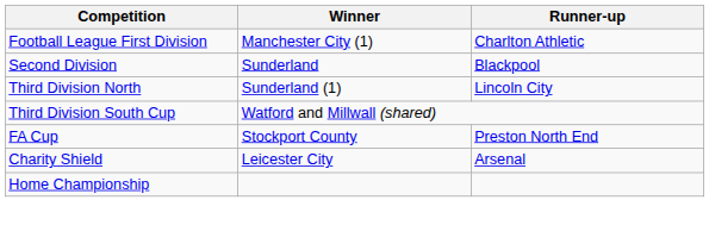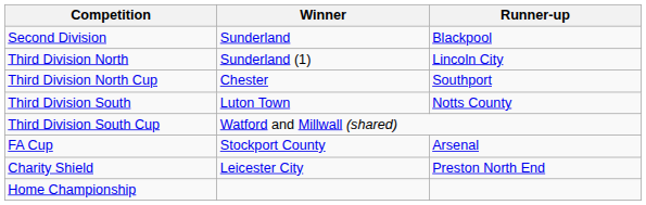- row: Football League First Division | Manchester City (1) | Charlton Athletic
+ row: Third Division North Cup | Chester | Southport
+ row: Third Division South | Luton Town | Notts County
FA Cup | Runner-up: Preston North End -> Arsenal
Charity Shield | Runner-up: Arsenal -> Preston North End
